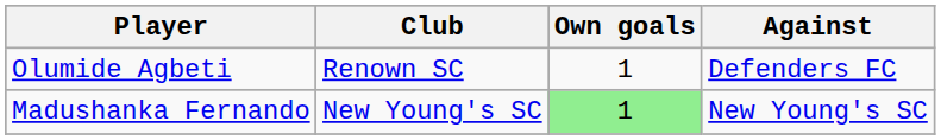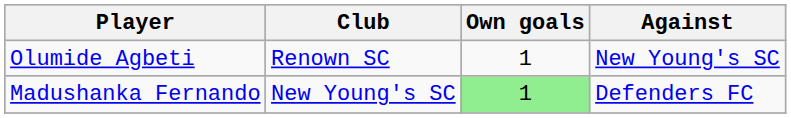Olumide Agbeti | Against: Defenders FC -> New Young's SC
Madushanka Fernando | Against: New Young's SC -> Defenders FC
